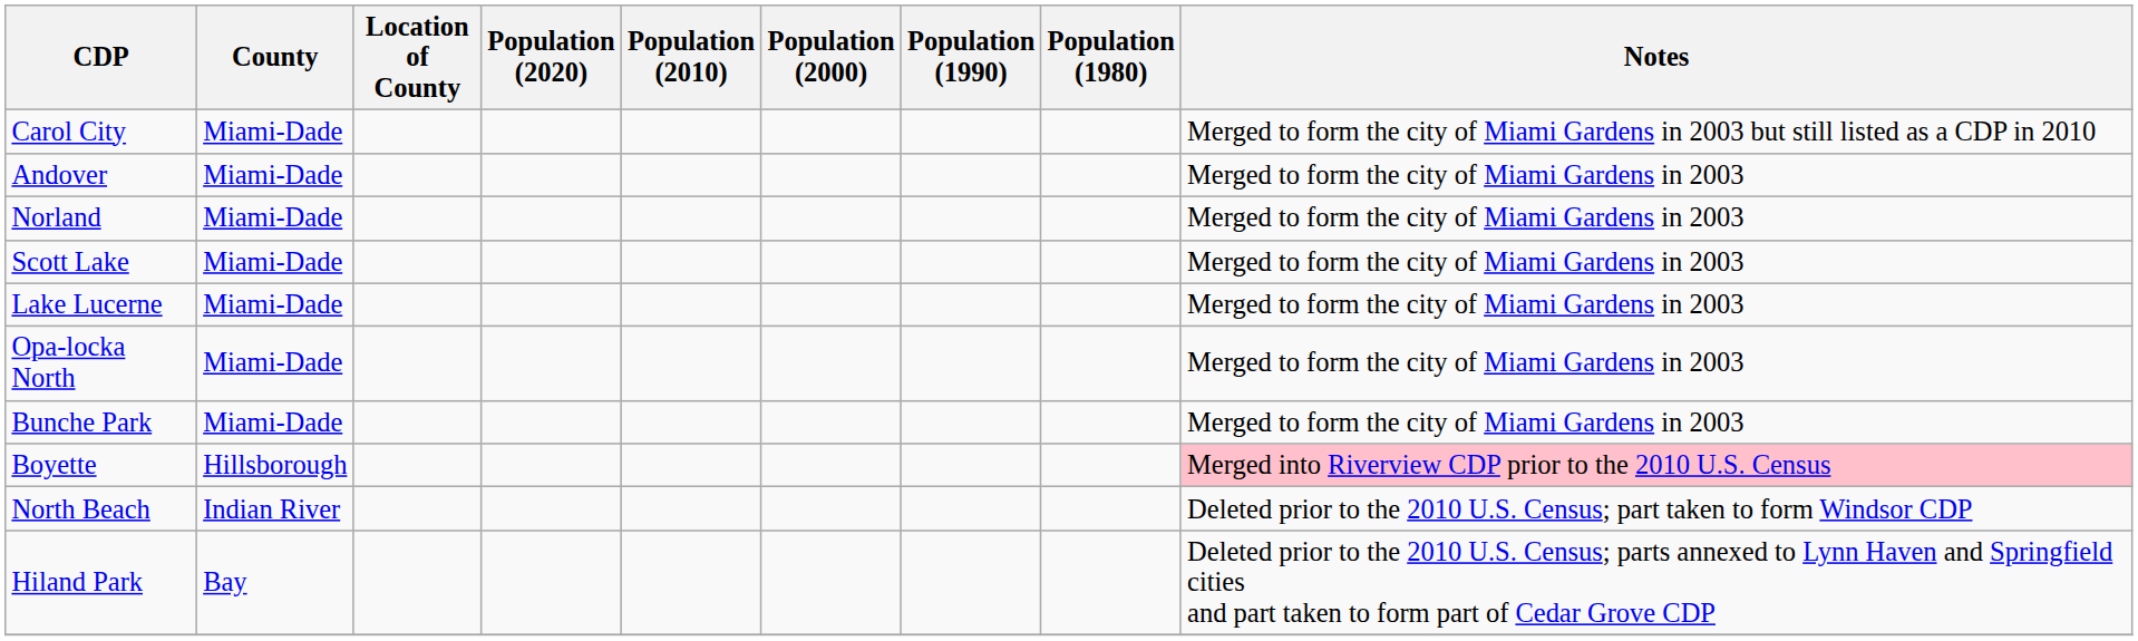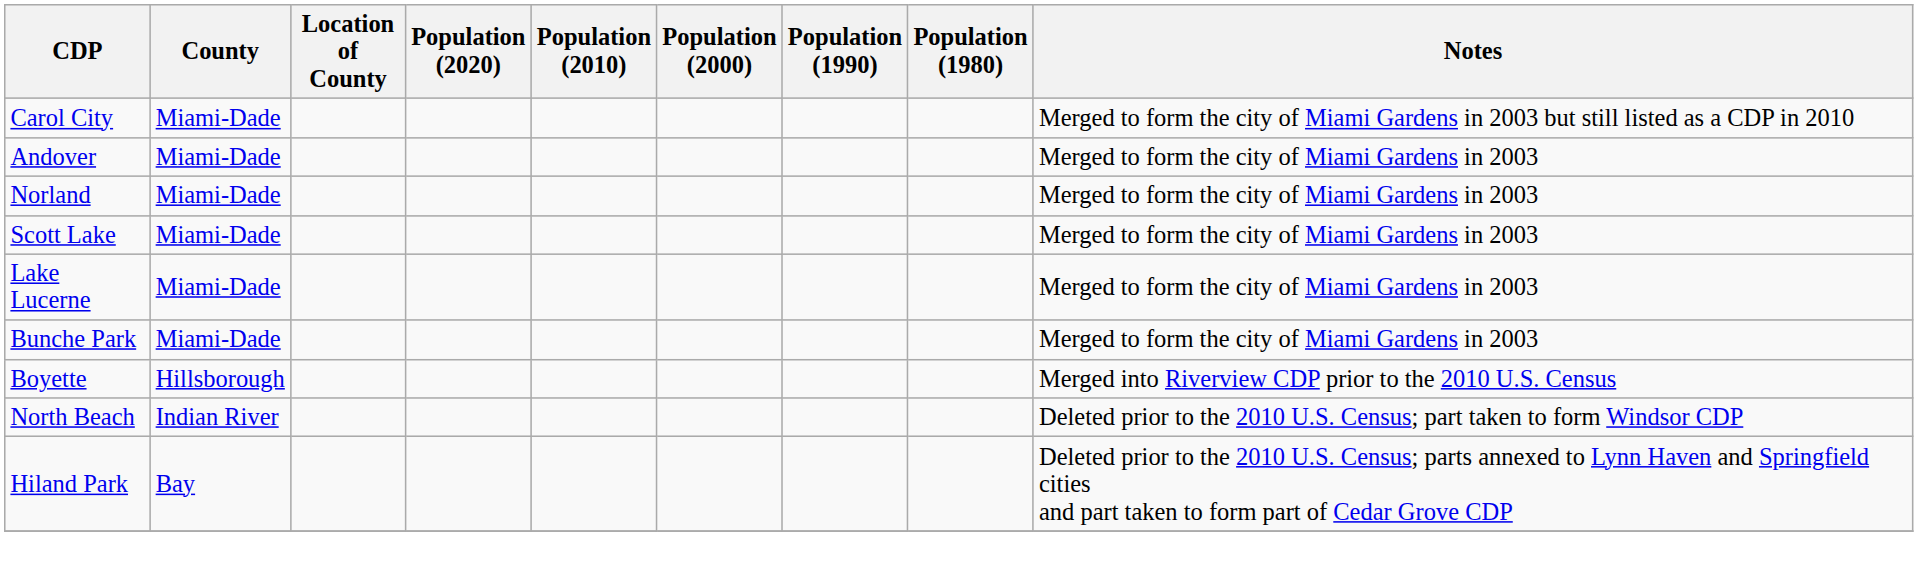- row: Opa-locka North | Miami-Dade | Merged to form the city of Miami Gardens in 2003
Boyette | Notes: pink background -> no background
